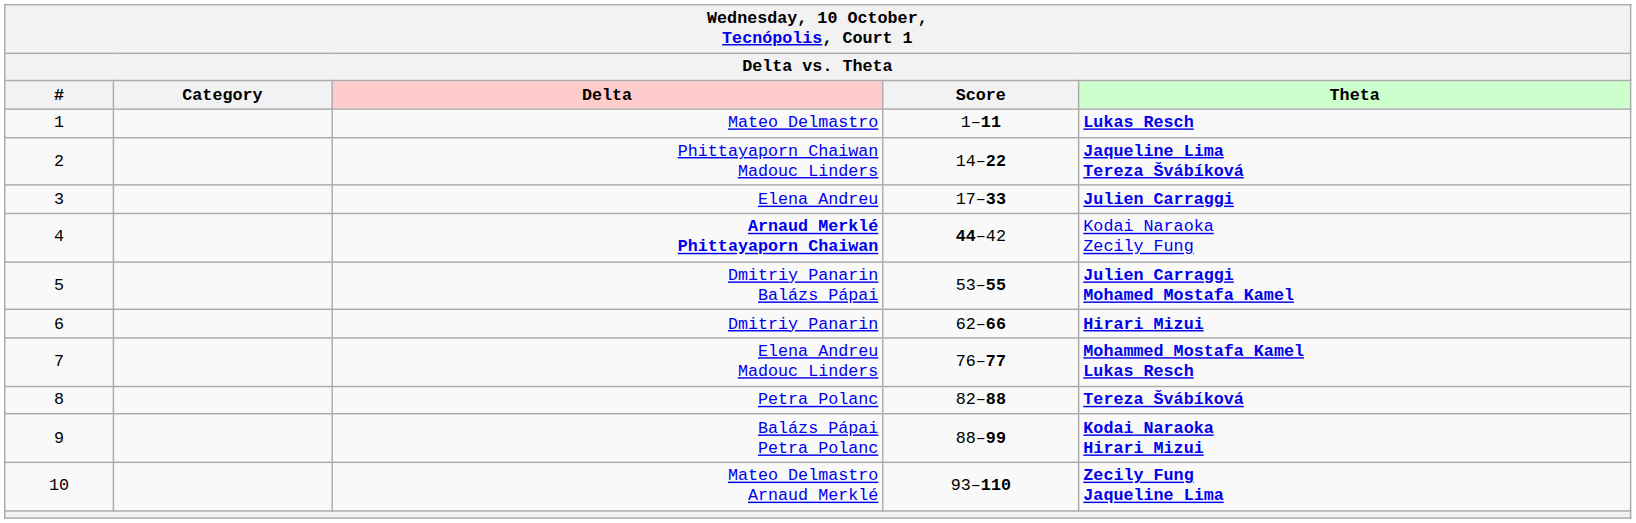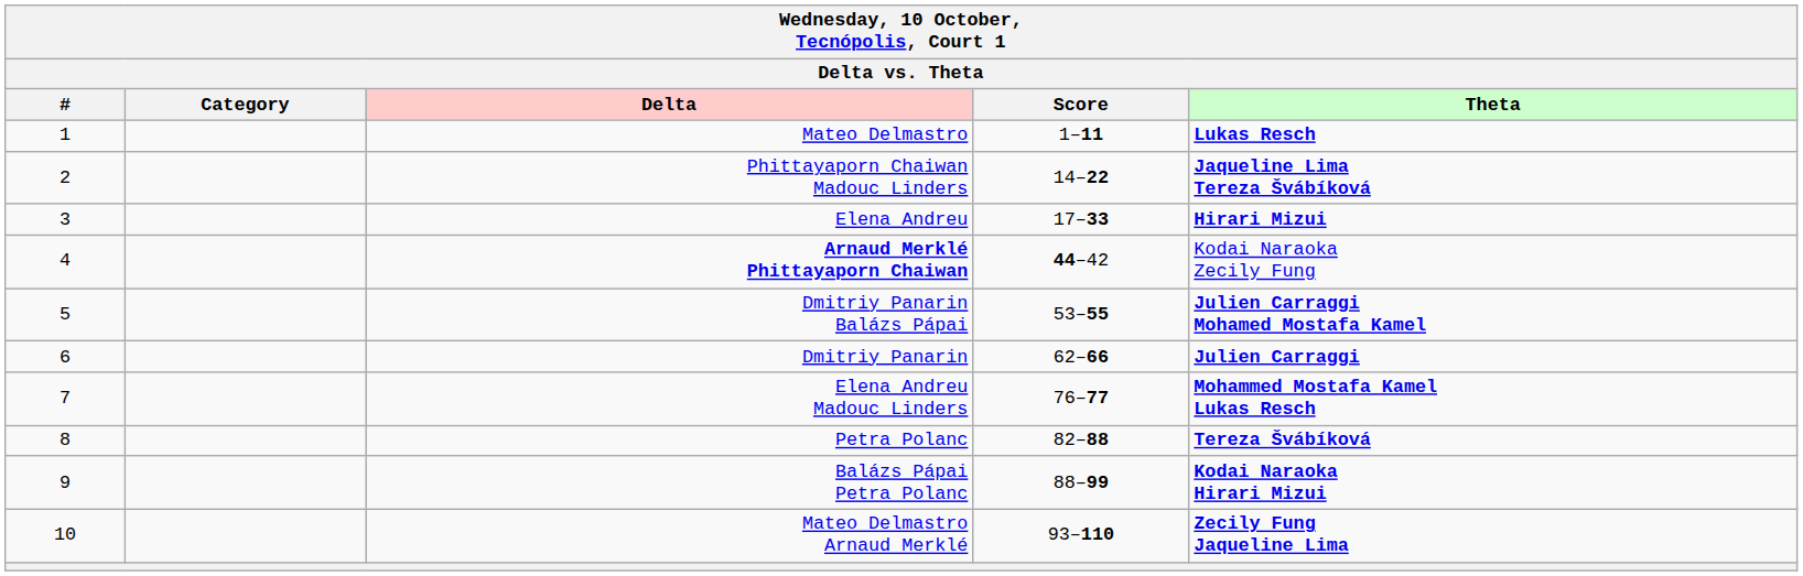Elena Andreu | Theta: Julien Carraggi -> Hirari Mizui
Dmitriy Panarin | Theta: Hirari Mizui -> Julien Carraggi
